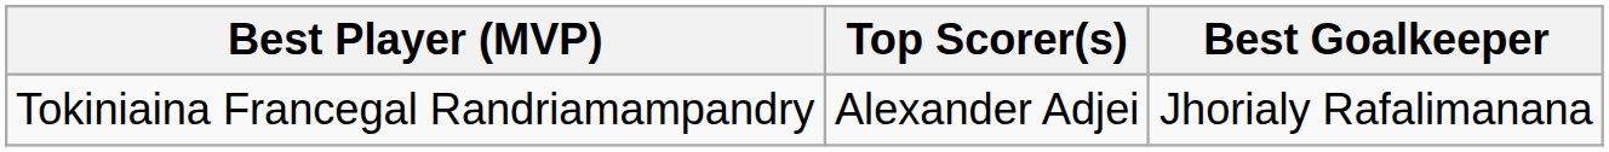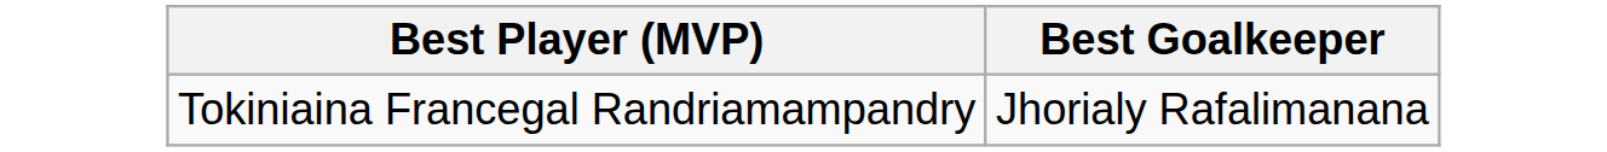- column: Top Scorer(s) | Alexander Adjei
